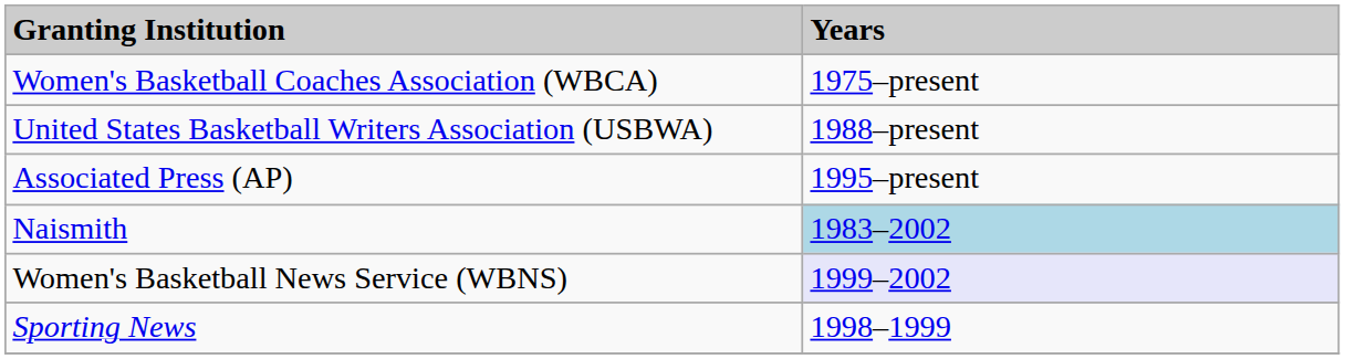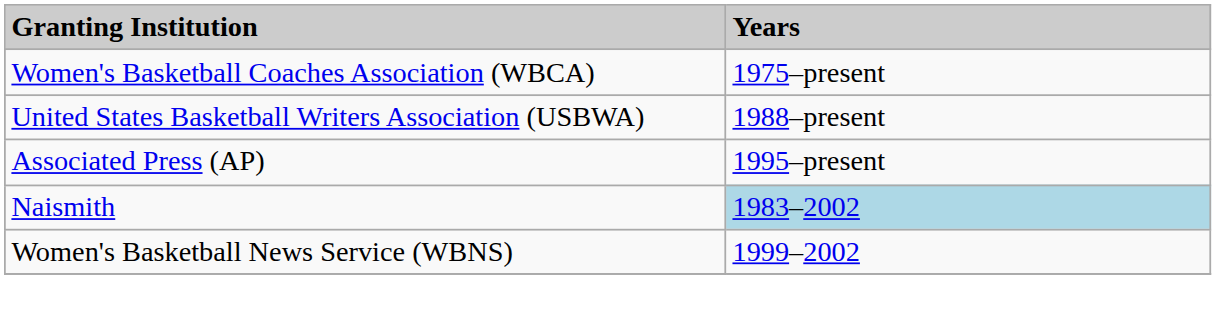Women's Basketball News Service (WBNS) | Years: lavender background -> no background
- row: Sporting News | 1998–1999
